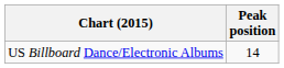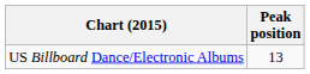US Billboard Dance/Electronic Albums | Peak position: 14 -> 13
